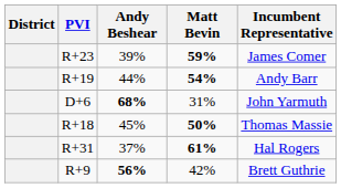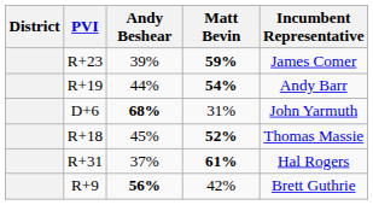R+18 | Matt Bevin: 50% -> 52%
